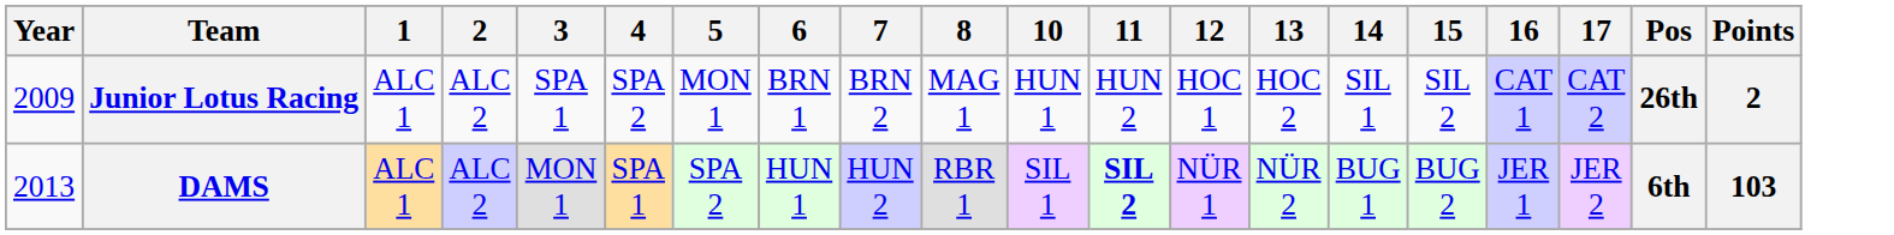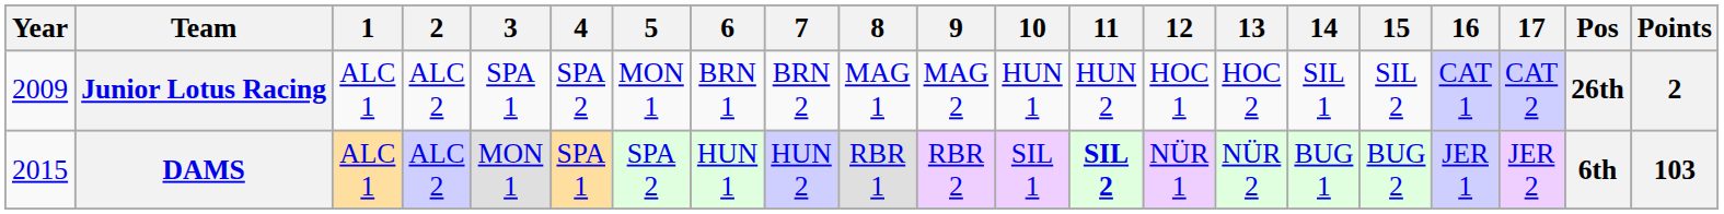+ column: 9 | MAG 2 | RBR 2
DAMS | Year: 2013 -> 2015
